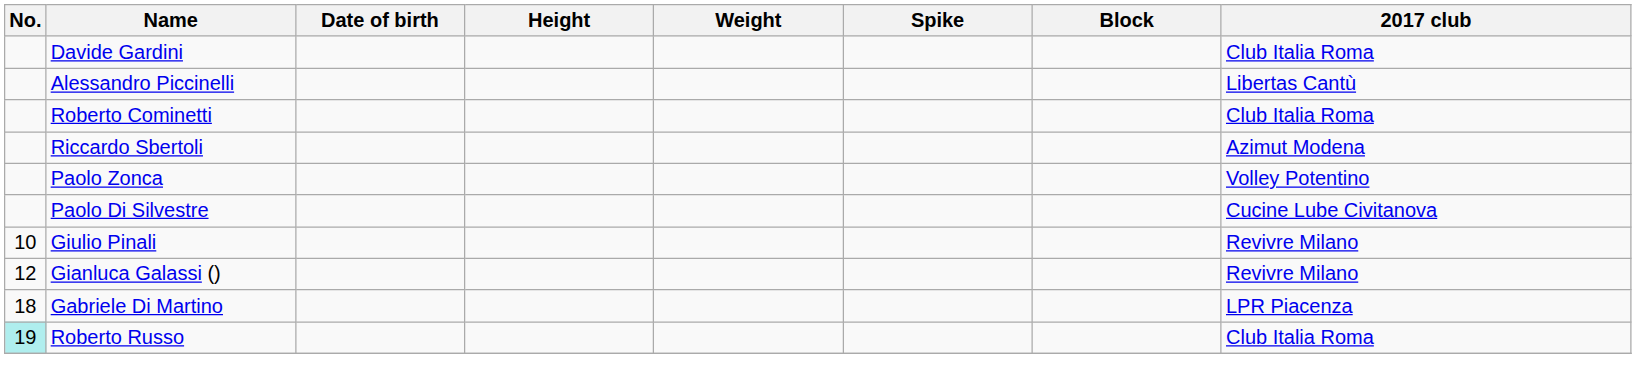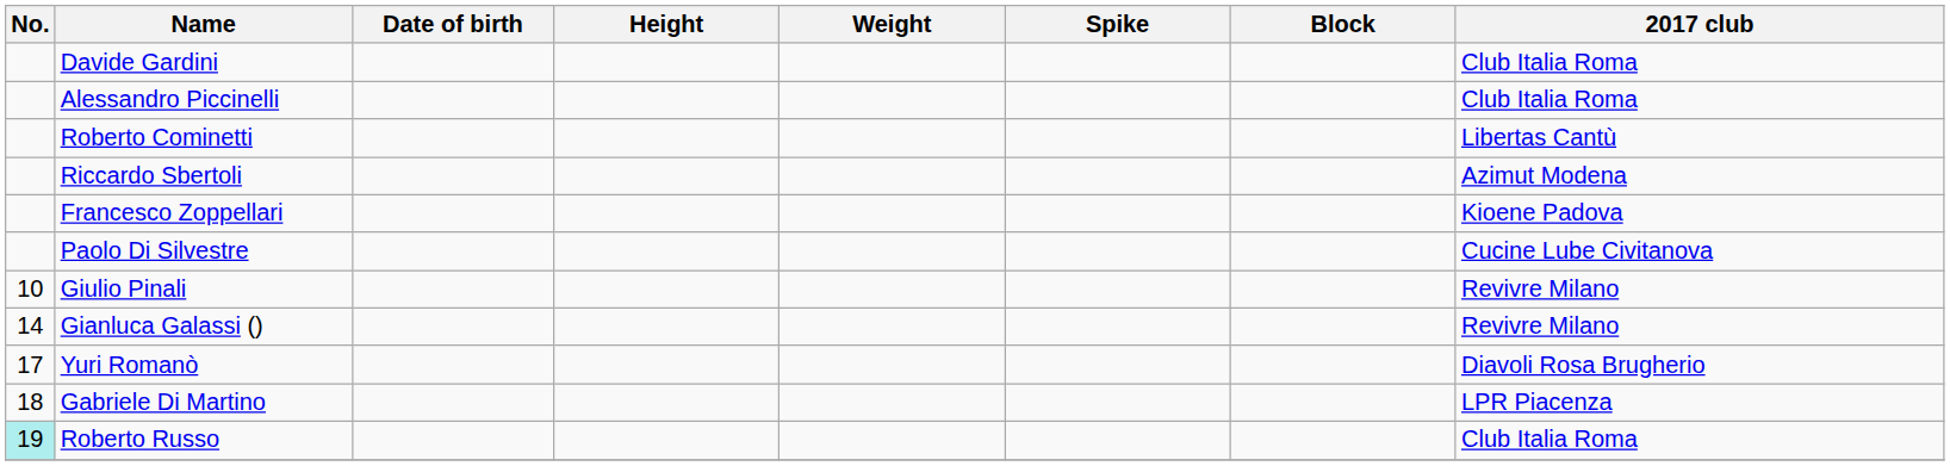Alessandro Piccinelli | 2017 club: Libertas Cantù -> Club Italia Roma
Roberto Cominetti | 2017 club: Club Italia Roma -> Libertas Cantù
+ row: Francesco Zoppellari | Kioene Padova
- row: Paolo Zonca | Volley Potentino
Gianluca Galassi () | No.: 12 -> 14
+ row: 17 | Yuri Romanò | Diavoli Rosa Brugherio
